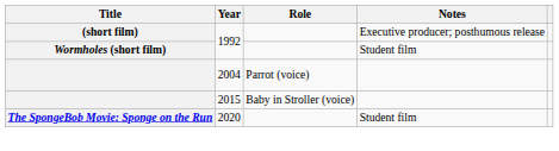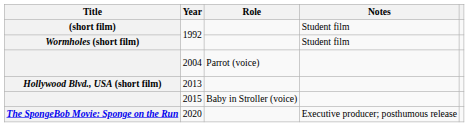(short film) | Notes: Executive producer; posthumous release -> Student film
+ row: Hollywood Blvd., USA (short film) | 2013
The SpongeBob Movie: Sponge on the Run | Notes: Student film -> Executive producer; posthumous release
